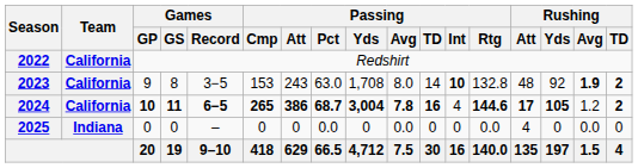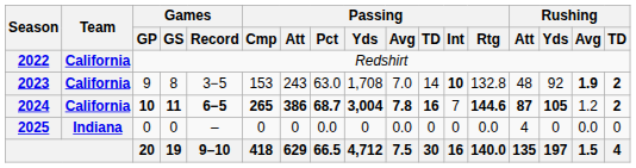2023 | Passing / Avg: 8.0 -> 7.0
2024 | Passing / Int: 4 -> 7
2024 | Rushing / Att: 17 -> 87
